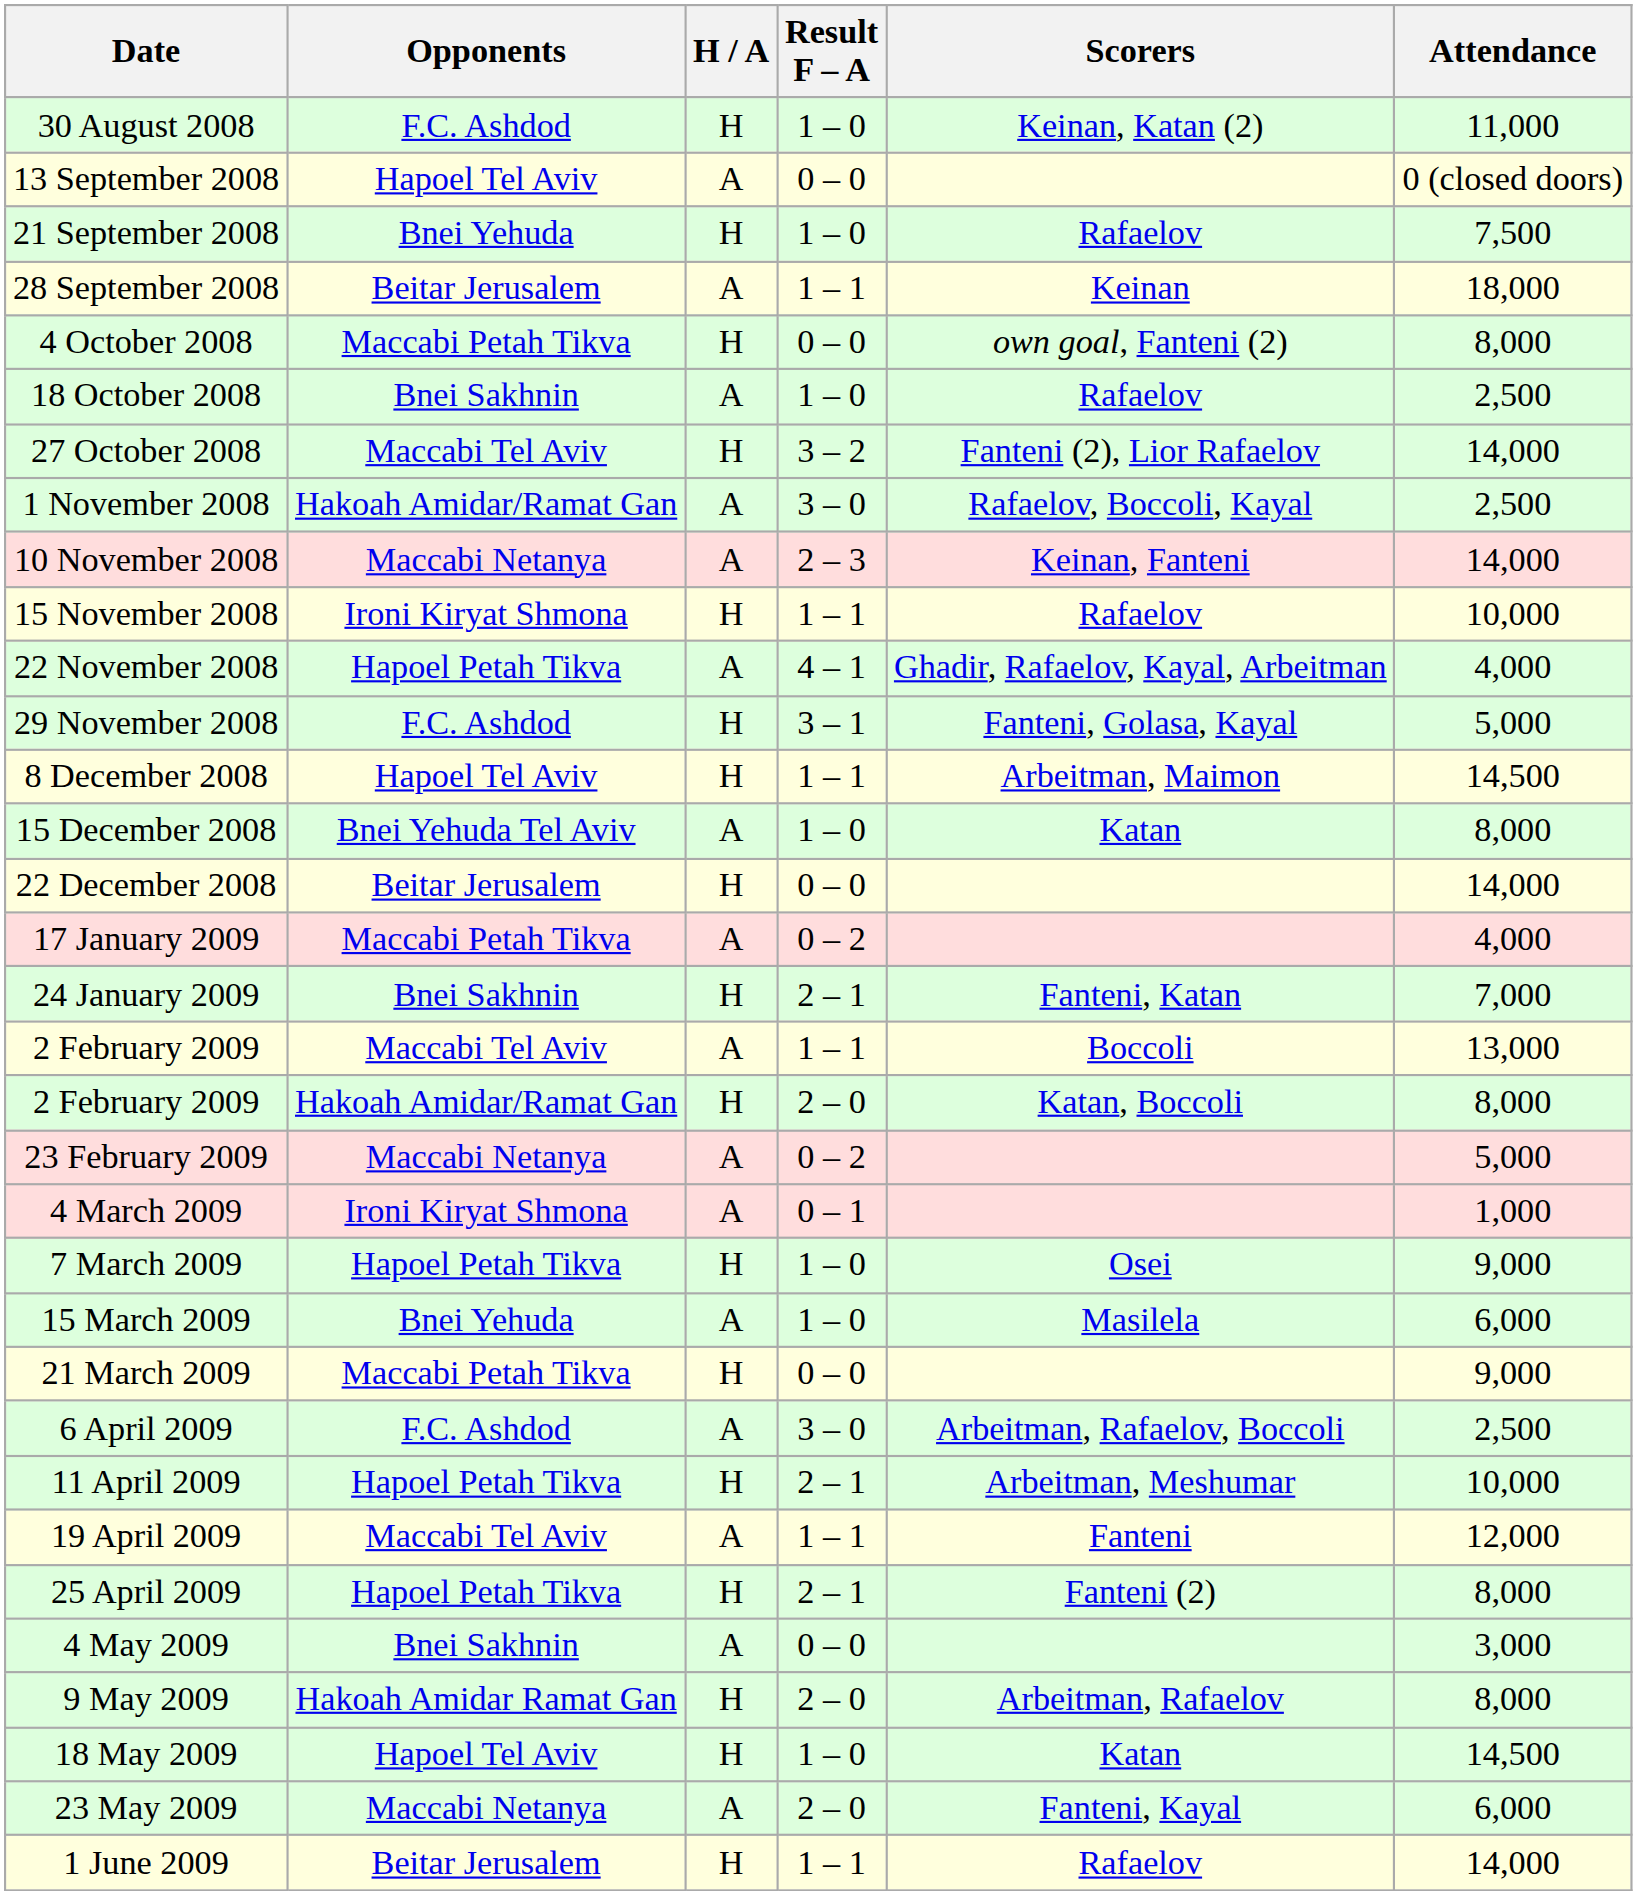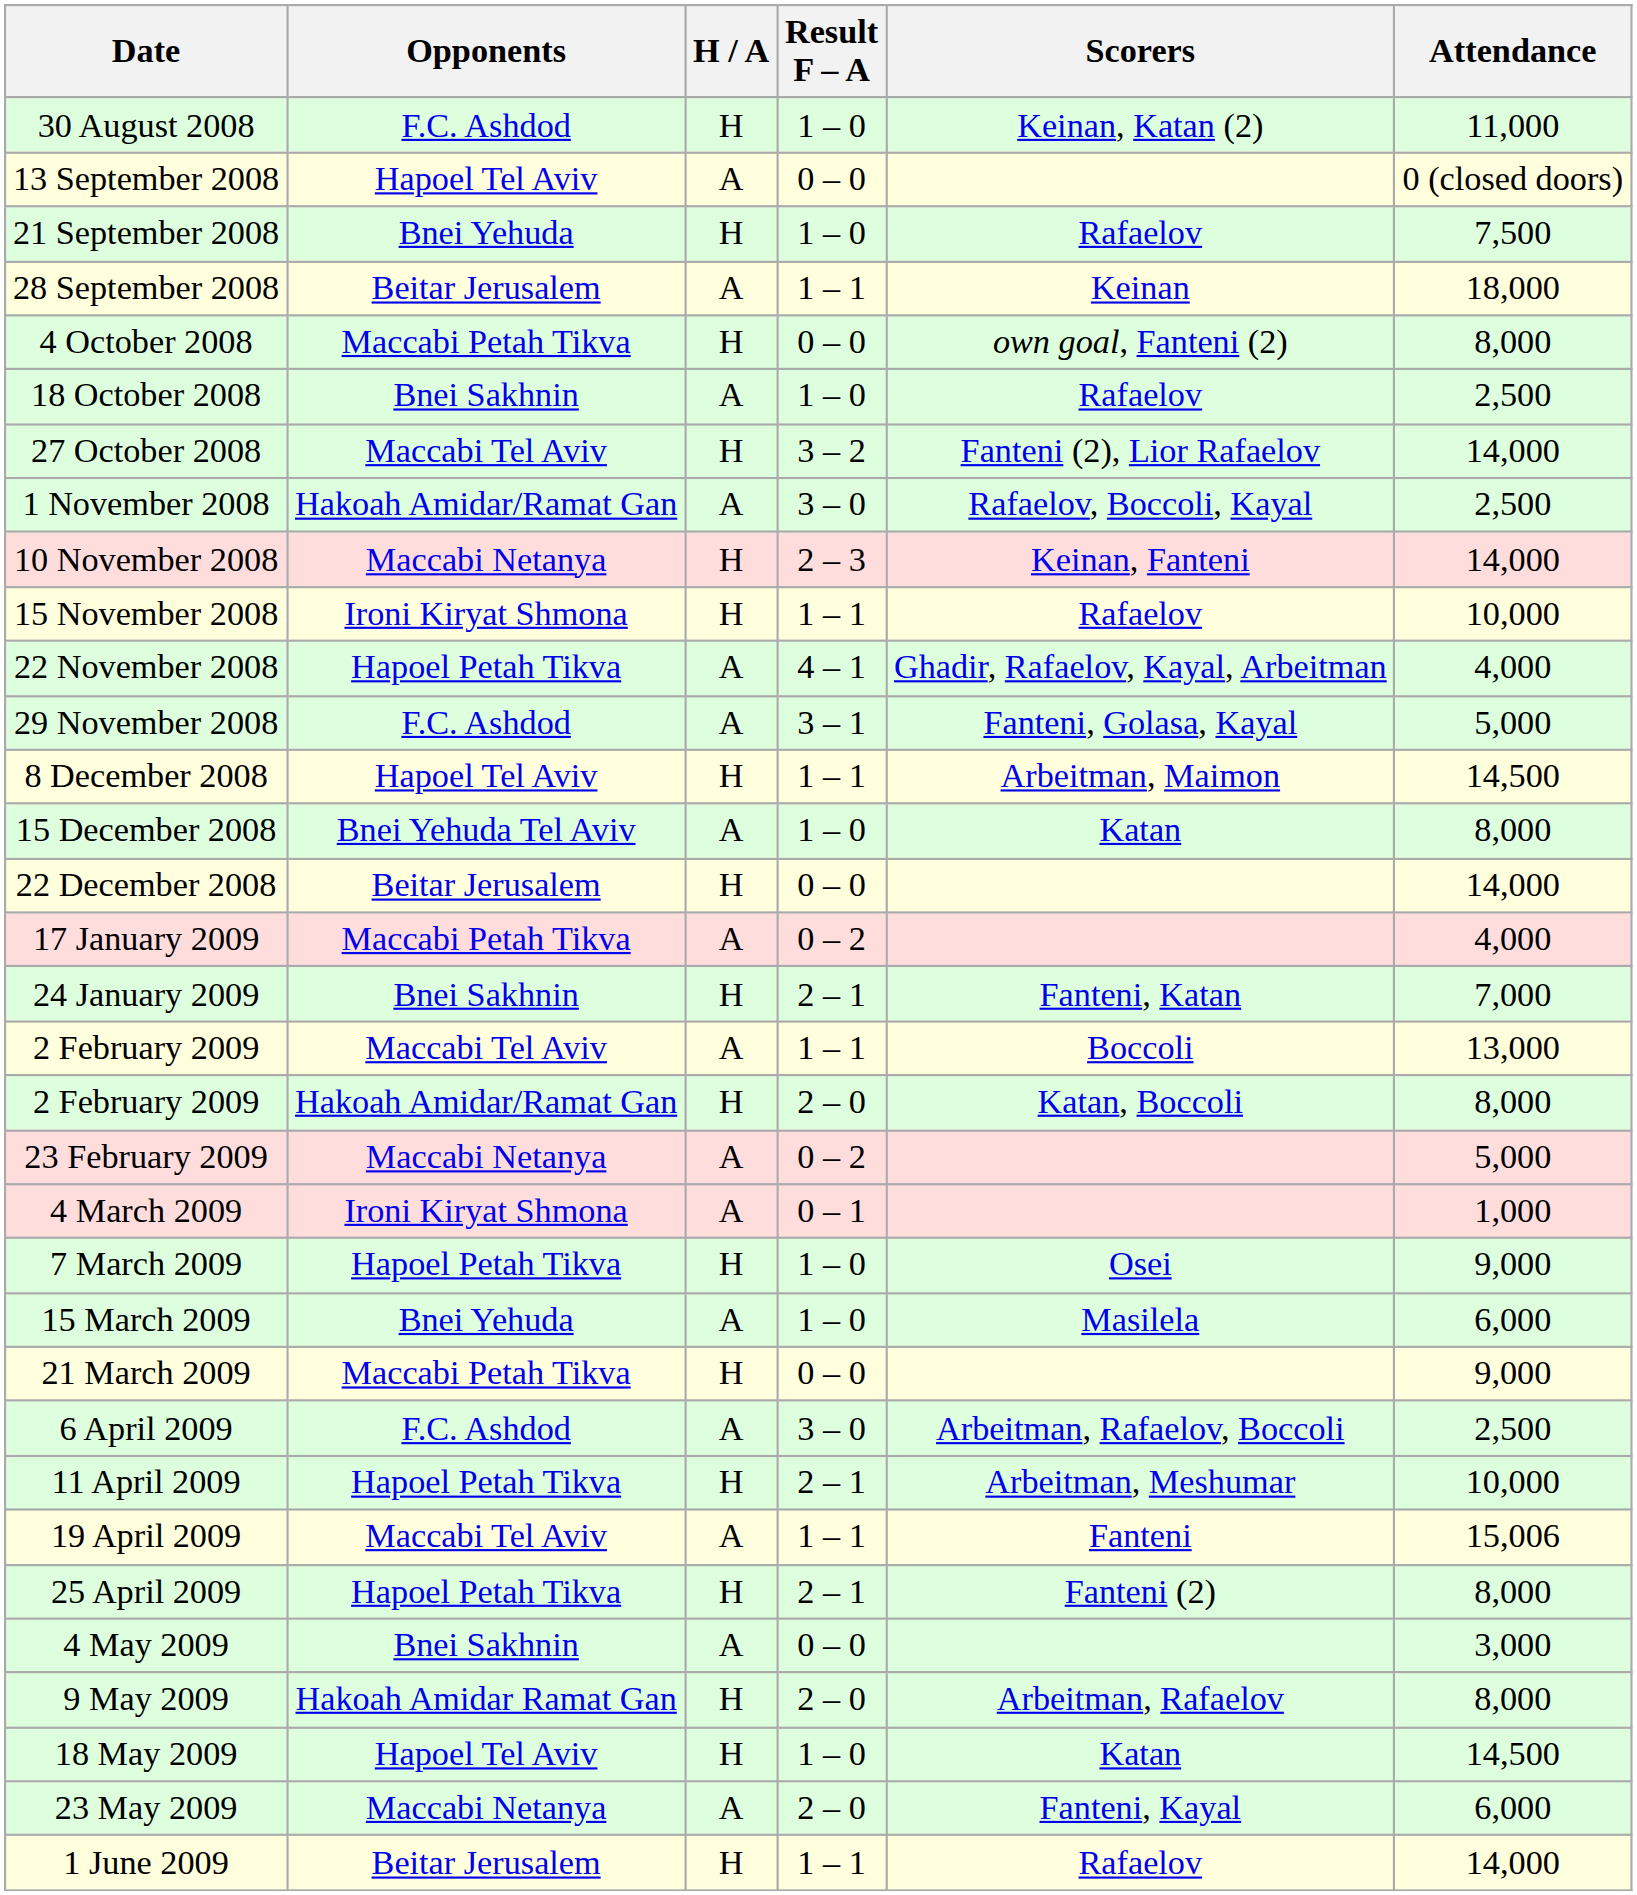10 November 2008 | H / A: A -> H
29 November 2008 | H / A: H -> A
19 April 2009 | Attendance: 12,000 -> 15,006
